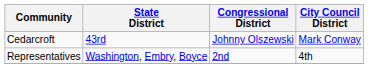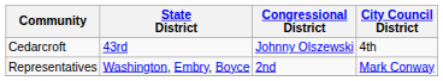Cedarcroft | City Council District: Mark Conway -> 4th
Representatives | City Council District: 4th -> Mark Conway
